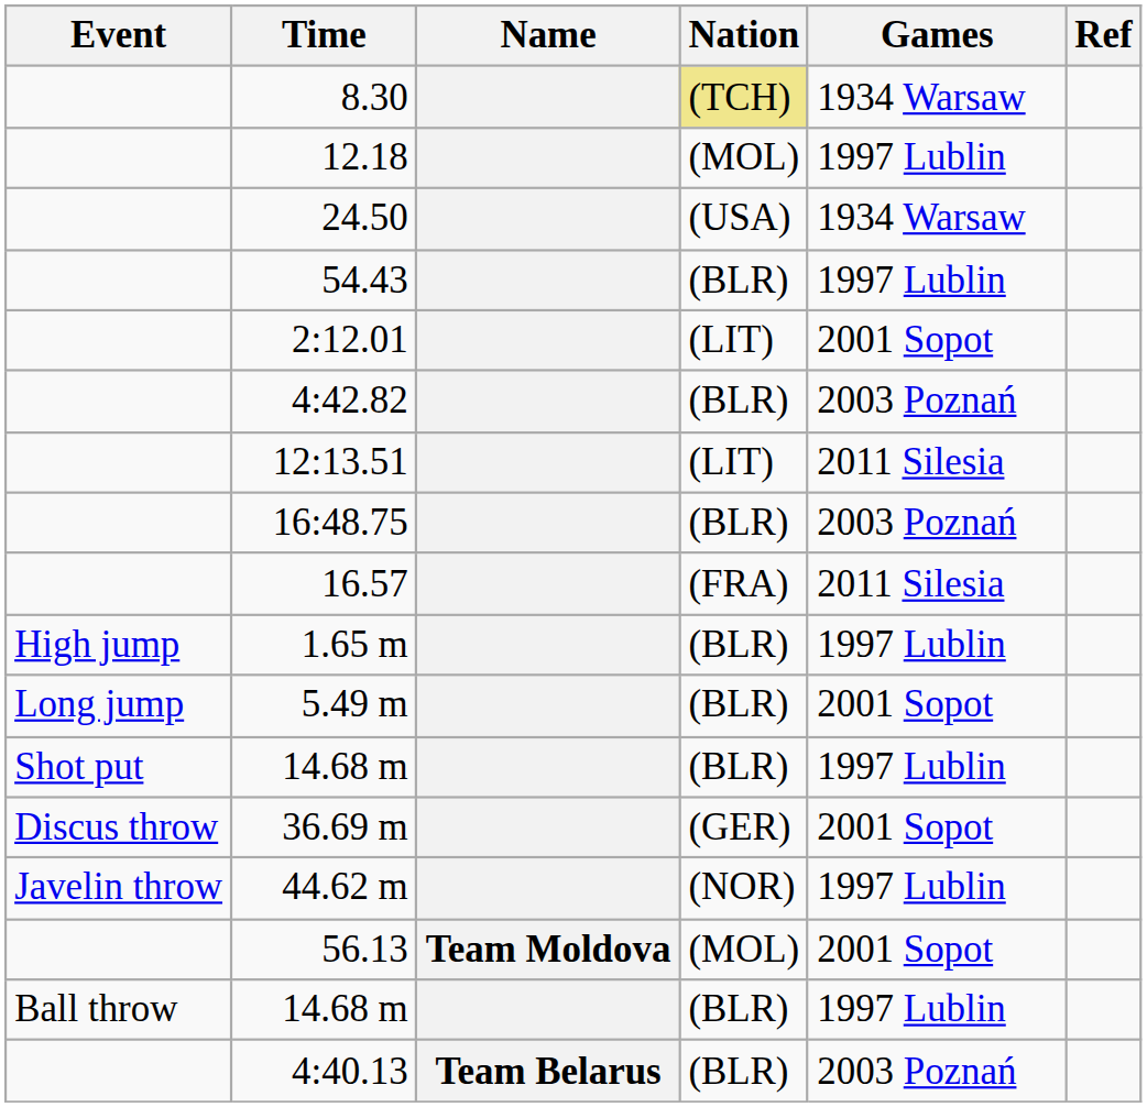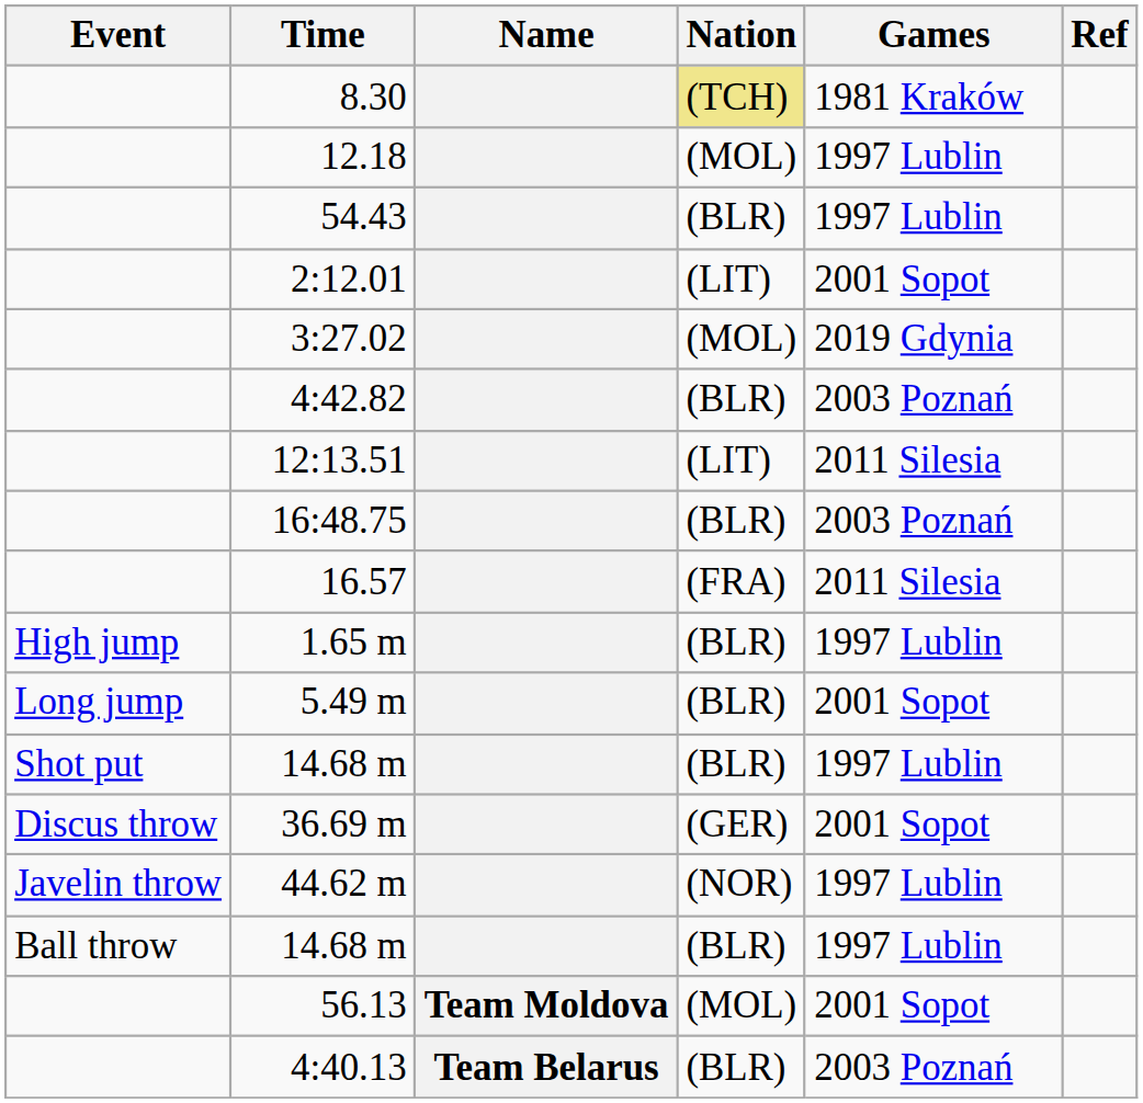8.30 | Games: 1934 Warsaw -> 1981 Kraków
- row: 24.50 | (USA) | 1934 Warsaw
+ row: 3:27.02 | (MOL) | 2019 Gdynia
rows swapped: Ball throw / 14.68 m <-> 56.13
